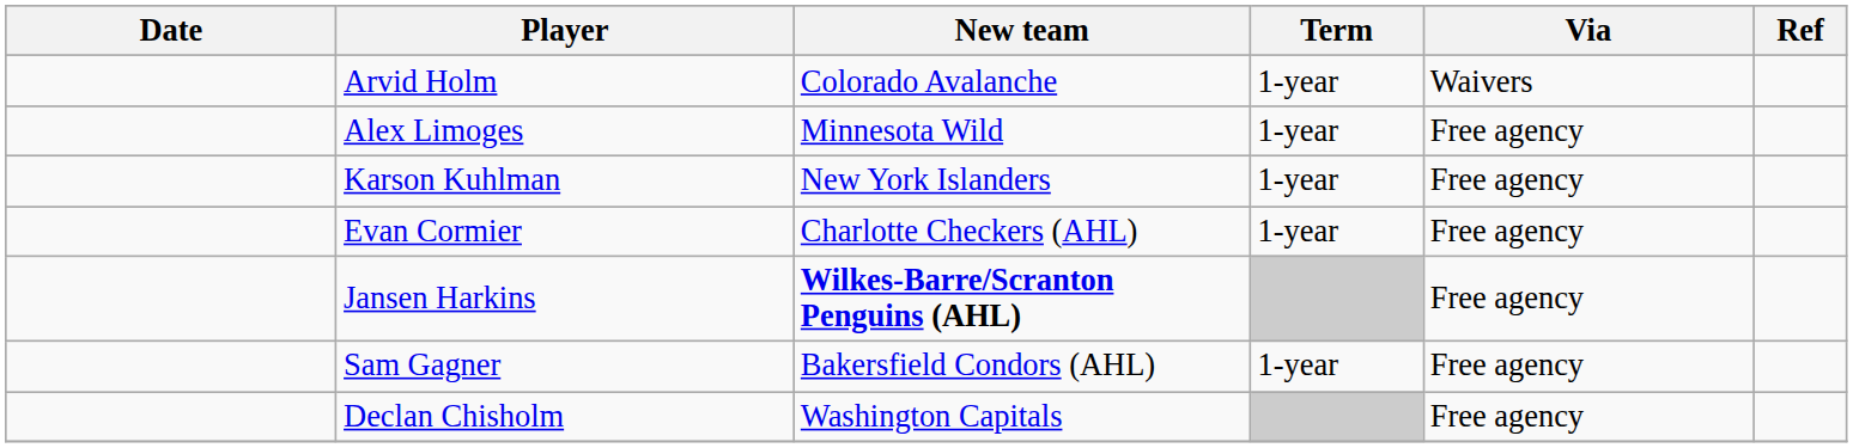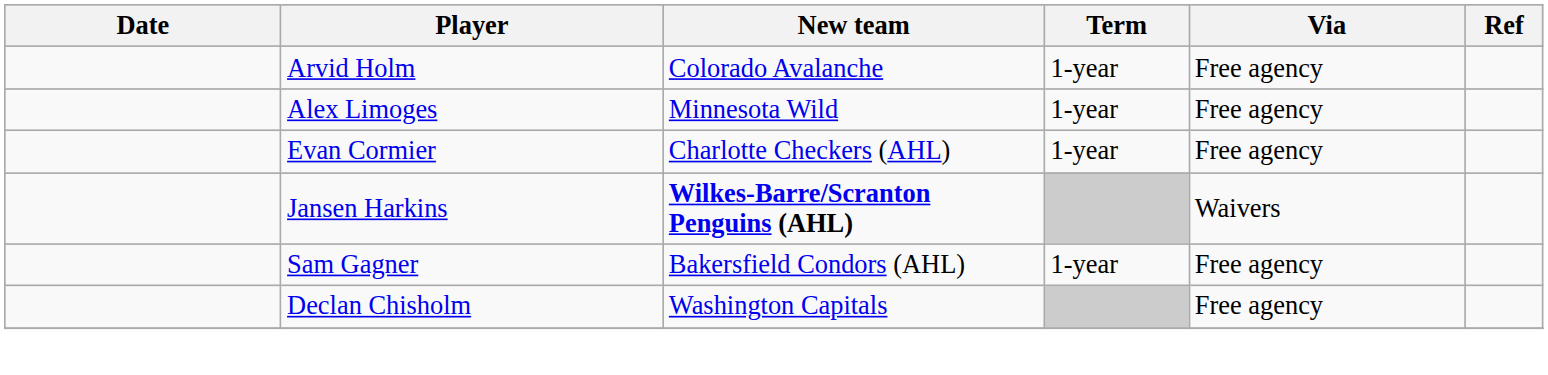Arvid Holm | Via: Waivers -> Free agency
- row: Karson Kuhlman | New York Islanders | 1-year | Free agency
Jansen Harkins | Via: Free agency -> Waivers
